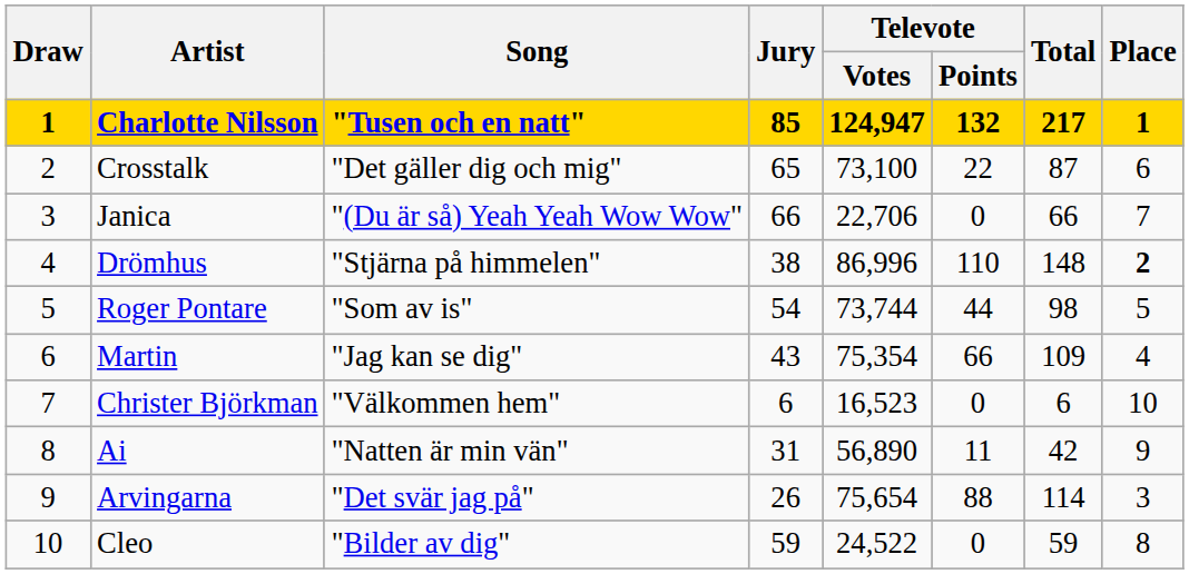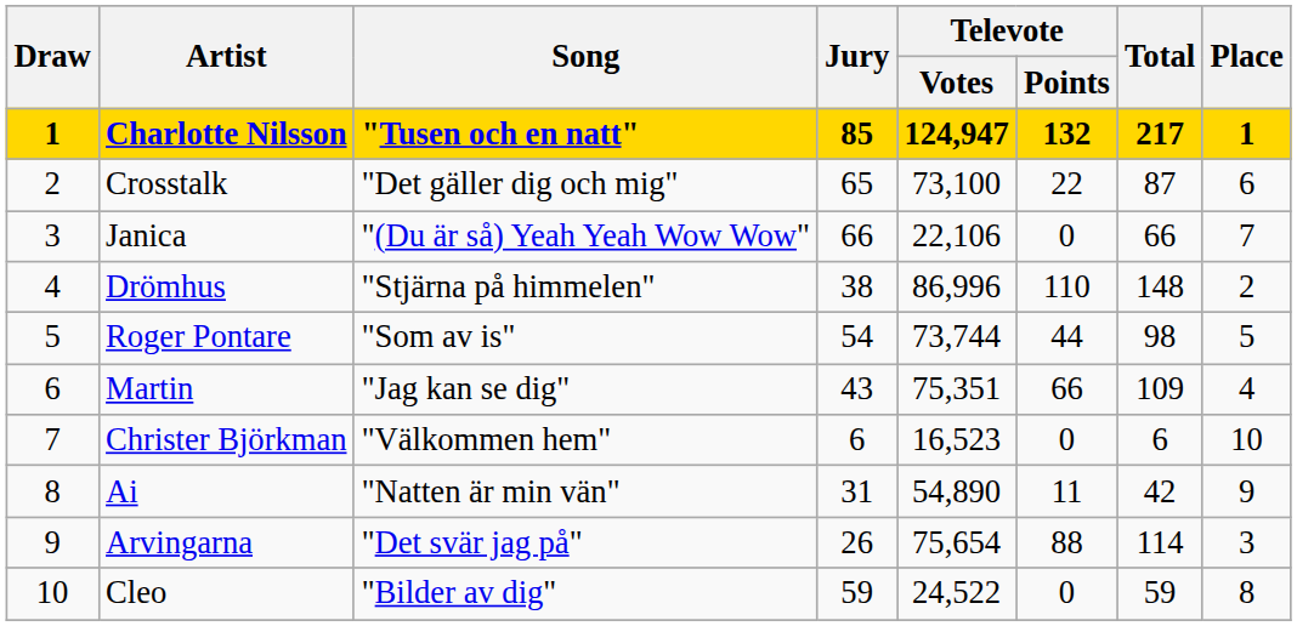Janica | Televote / Votes: 22,706 -> 22,106
Drömhus | Place: bold -> normal
Martin | Televote / Votes: 75,354 -> 75,351
Ai | Televote / Votes: 56,890 -> 54,890
